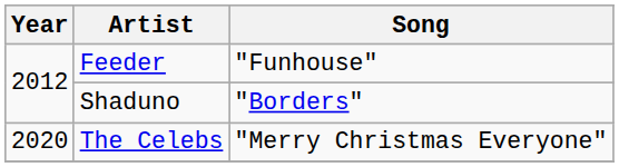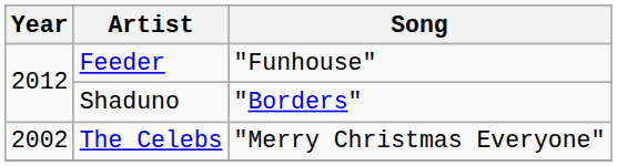The Celebs | Year: 2020 -> 2002
